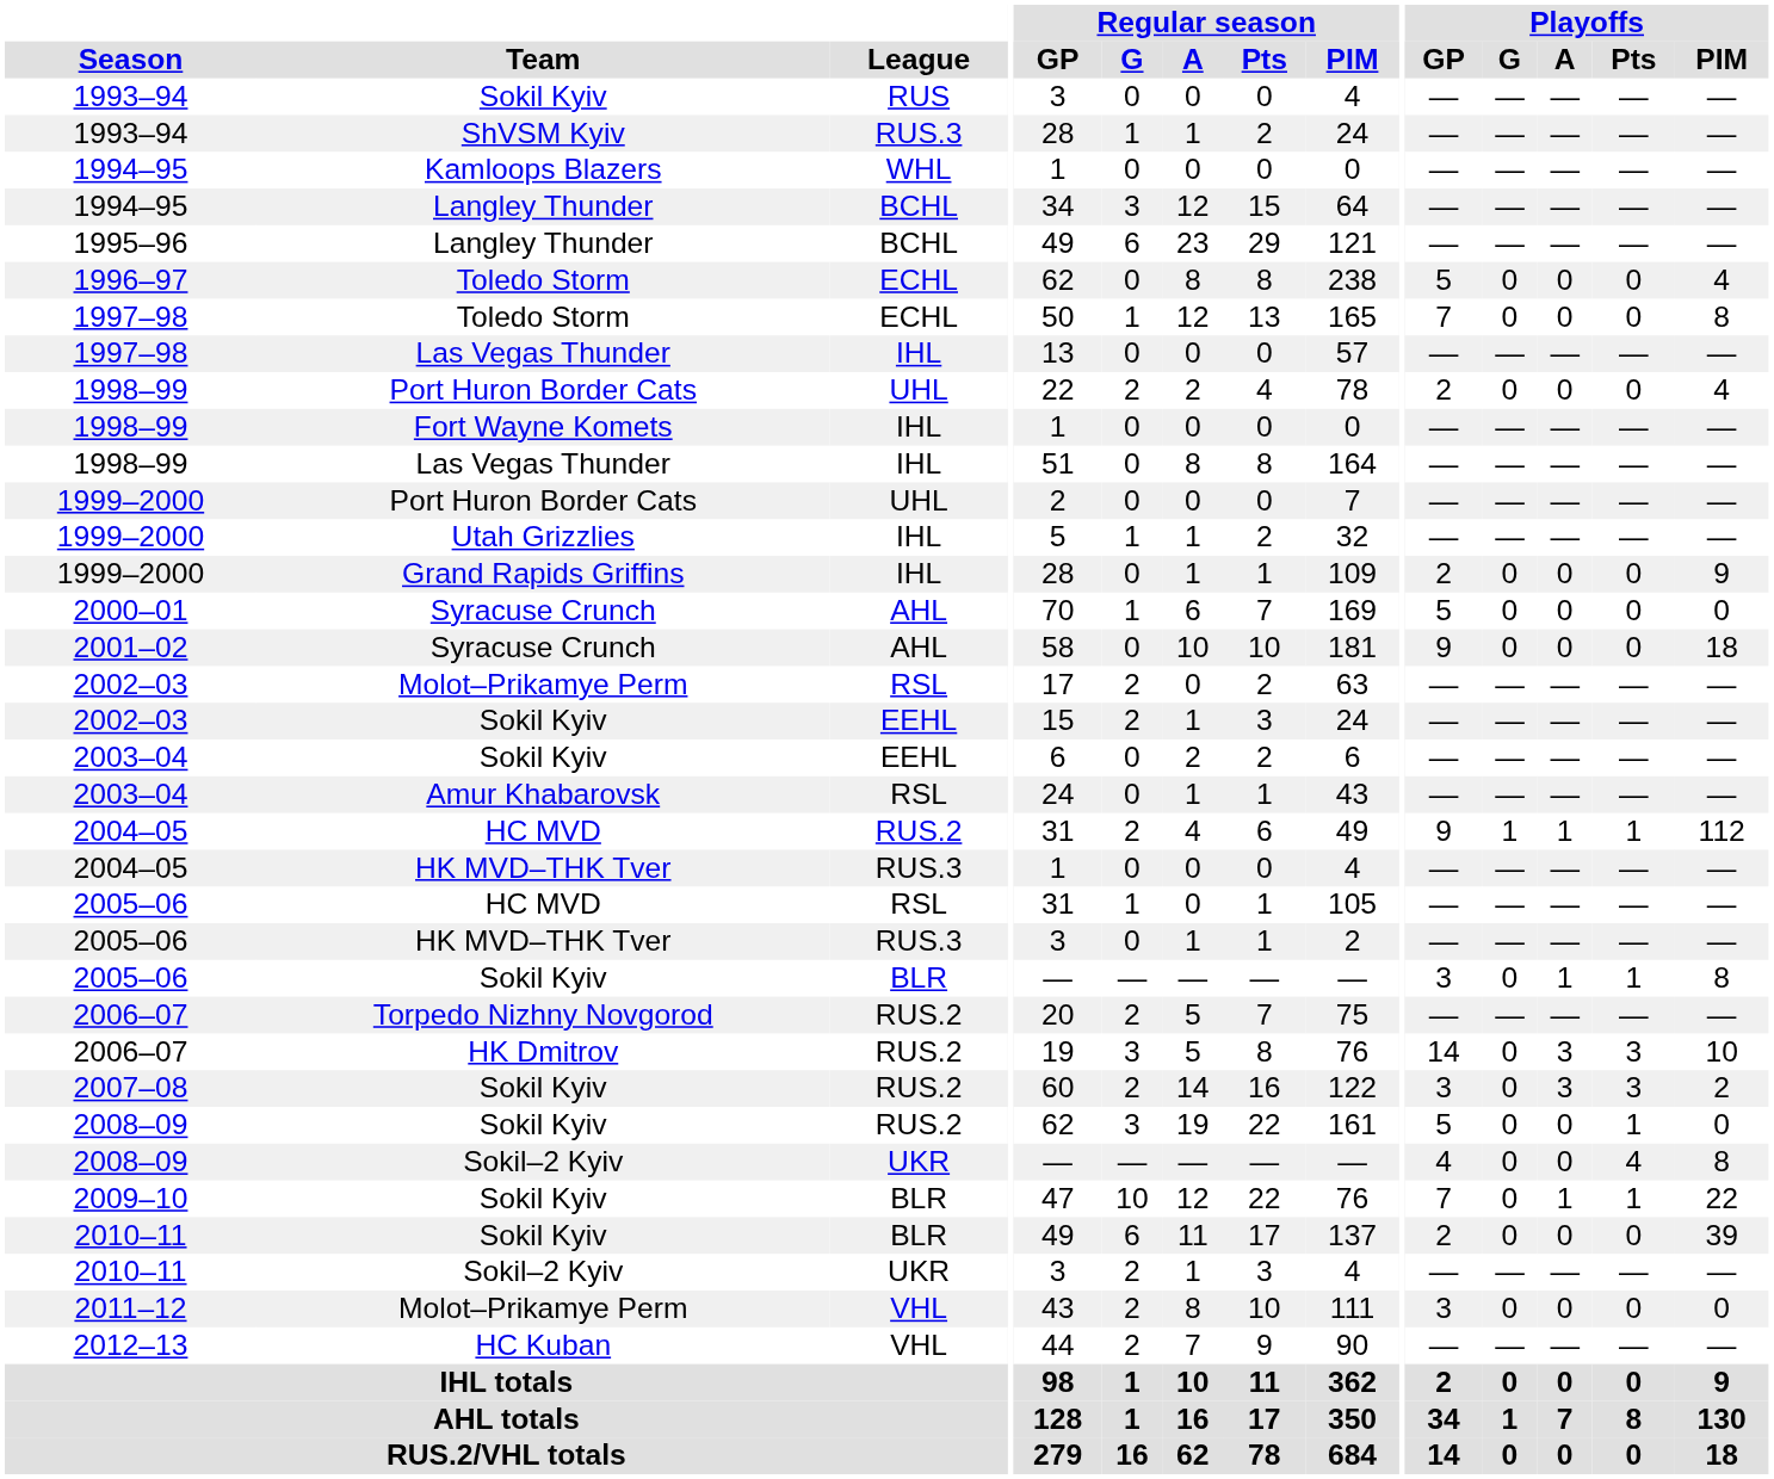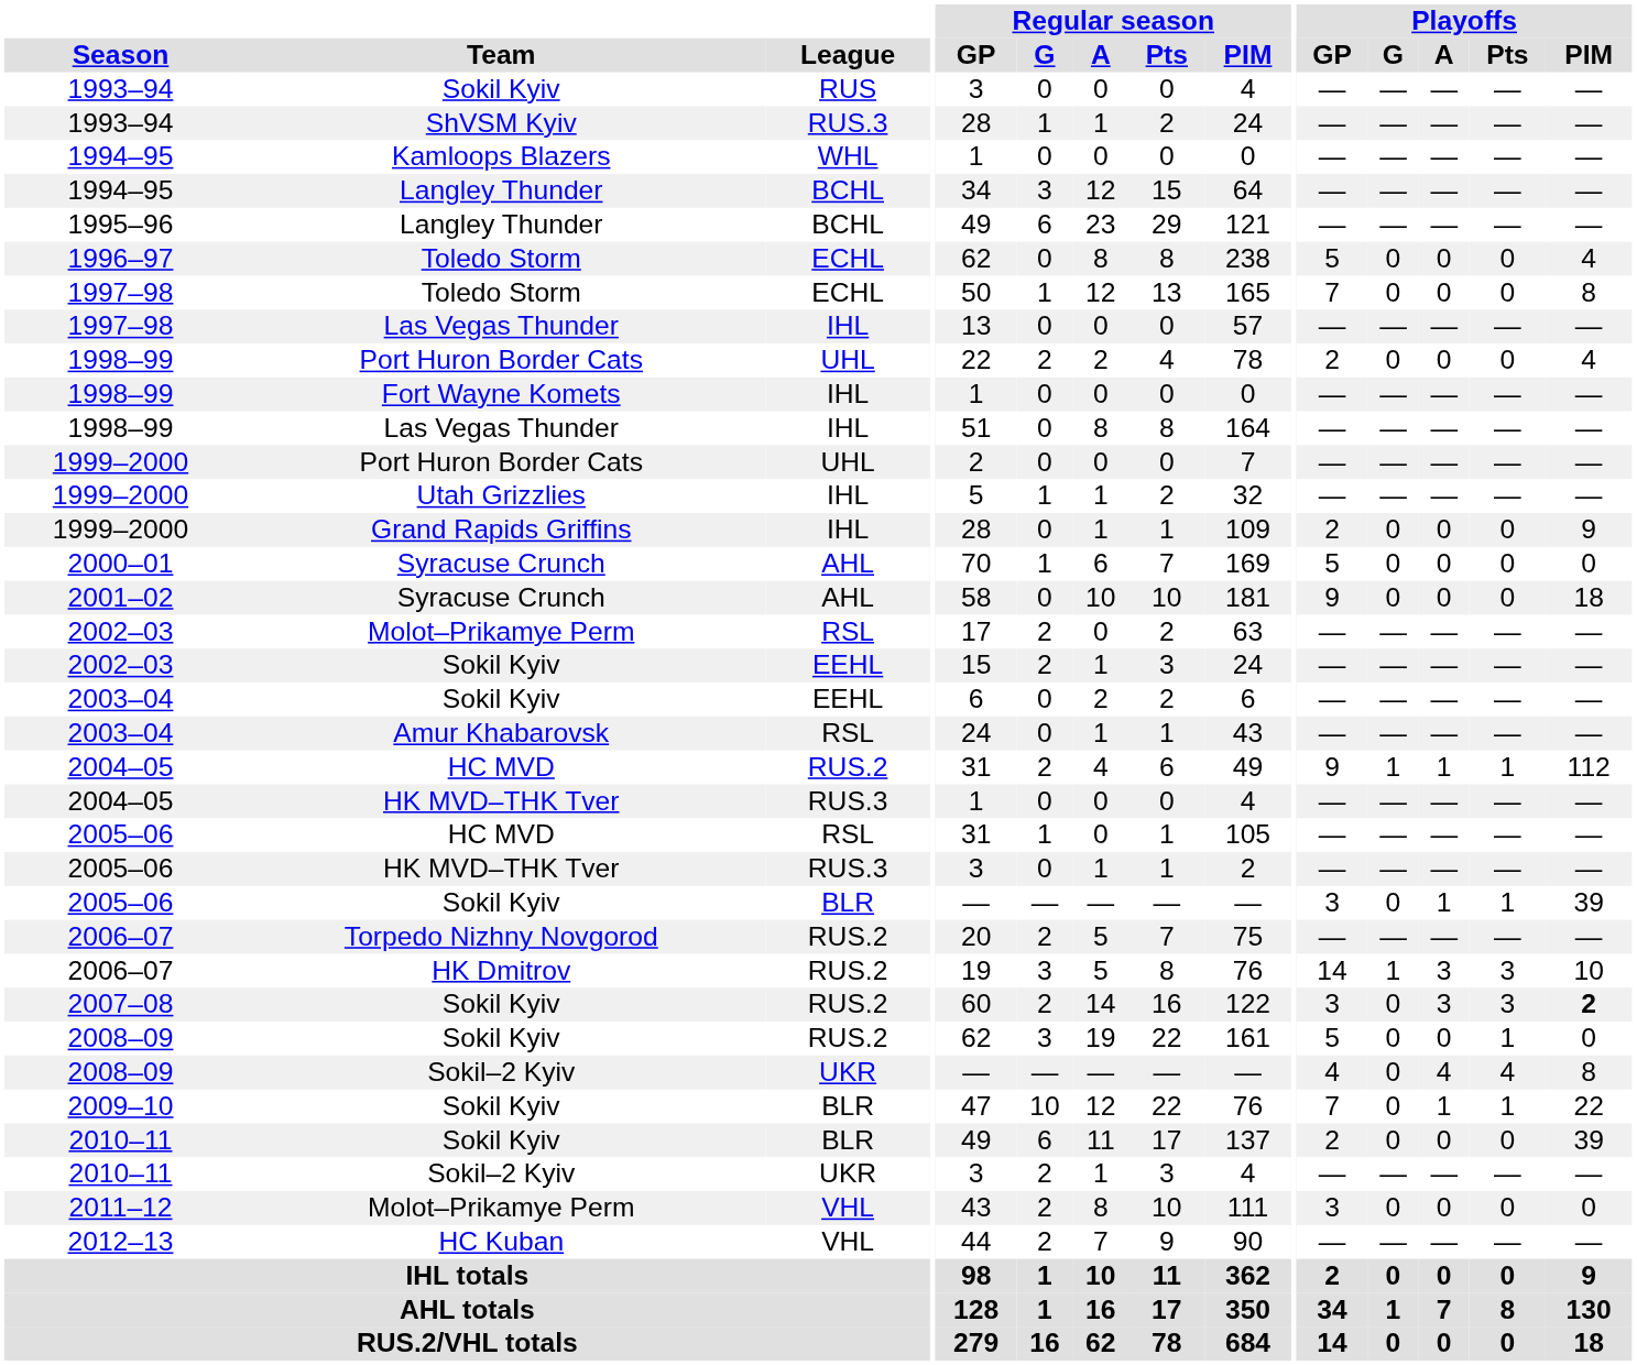2005–06 / Sokil Kyiv | Playoffs / PIM: 8 -> 39
2006–07 / HK Dmitrov | Playoffs / G: 0 -> 1
2007–08 | Playoffs / PIM: normal -> bold
2008–09 / Sokil–2 Kyiv | Playoffs / A: 0 -> 4
